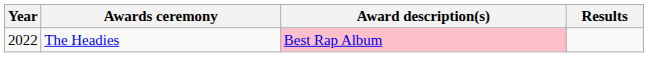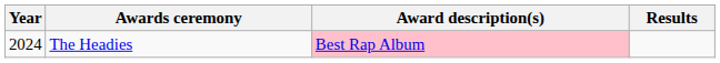The Headies | Year: 2022 -> 2024
